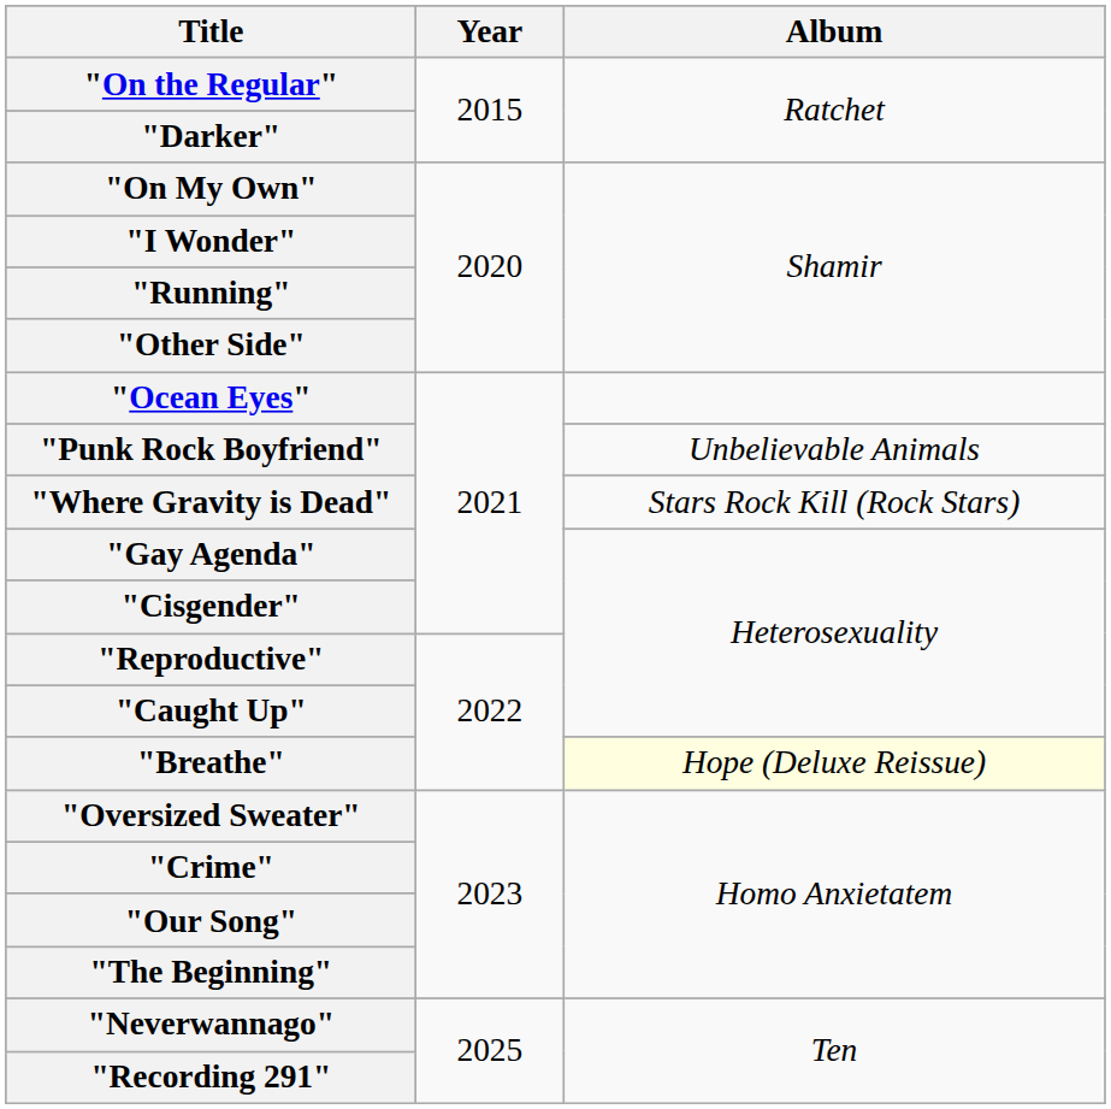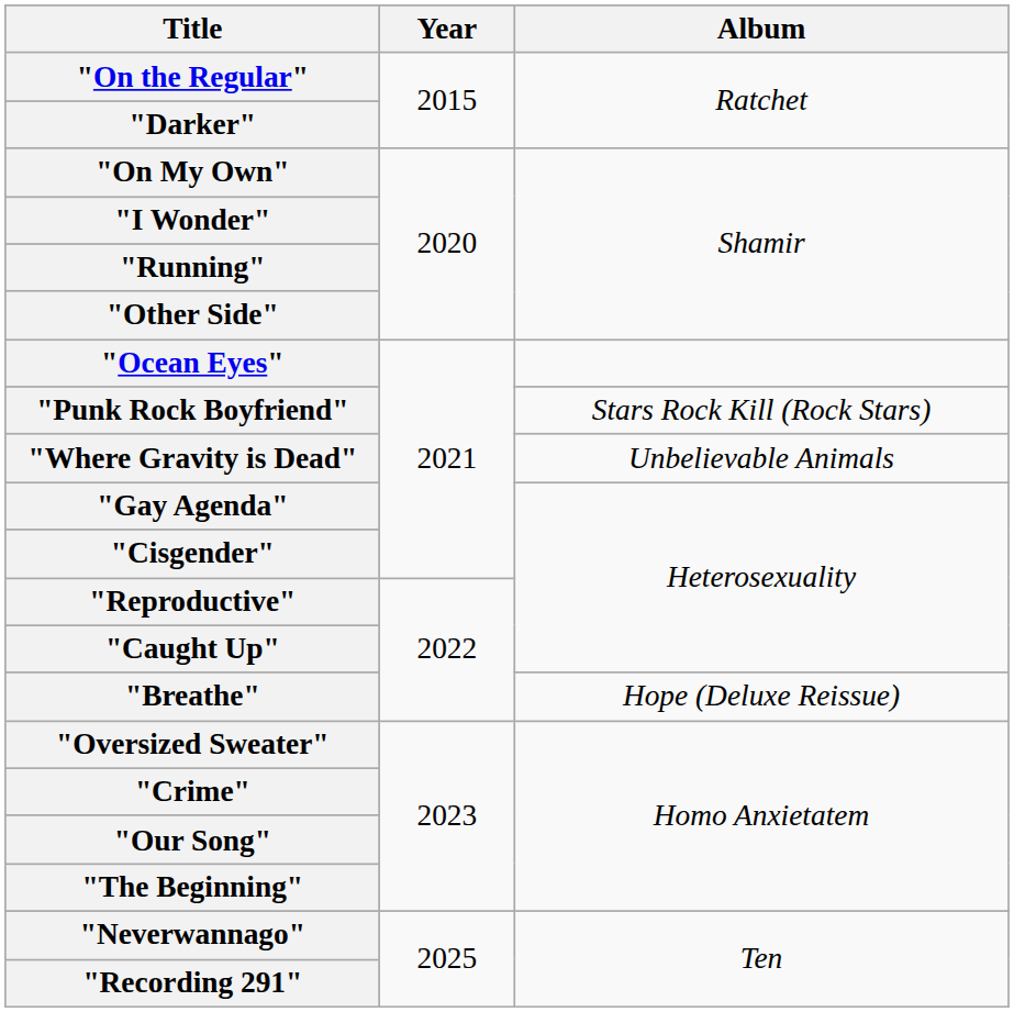"Punk Rock Boyfriend" | Album: Unbelievable Animals -> Stars Rock Kill (Rock Stars)
"Where Gravity is Dead" | Album: Stars Rock Kill (Rock Stars) -> Unbelievable Animals
"Breathe" | Album: lightyellow background -> no background
